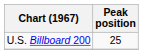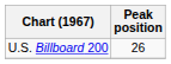U.S. Billboard 200 | Peak position: 25 -> 26
